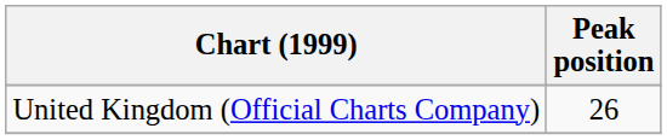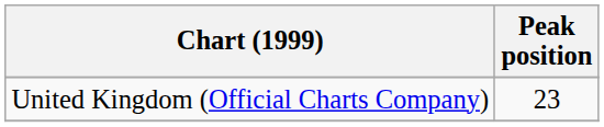United Kingdom (Official Charts Company) | Peak position: 26 -> 23
